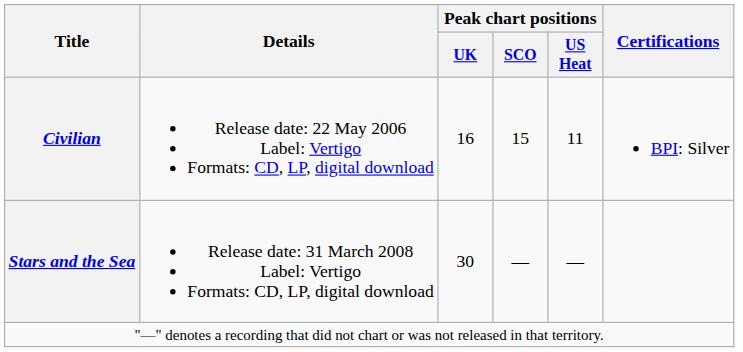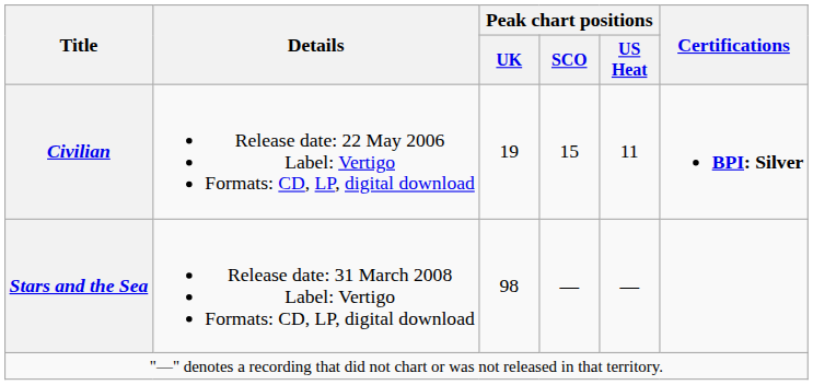Civilian | Peak chart positions / UK: 16 -> 19
Civilian | Certifications: normal -> bold
Stars and the Sea | Peak chart positions / UK: 30 -> 98
